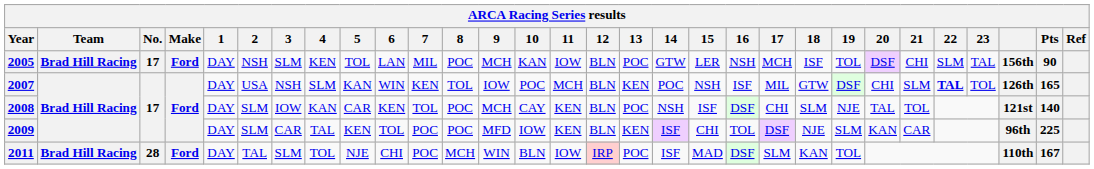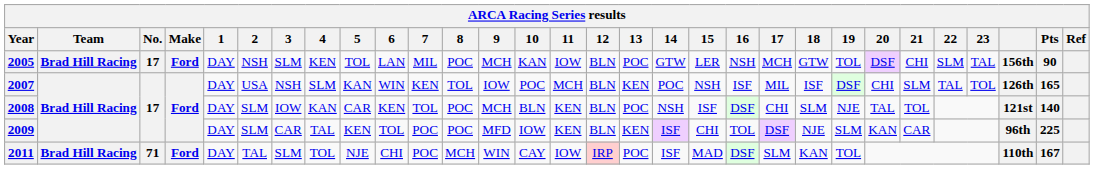2005 | 18: ISF -> GTW
2007 | 18: GTW -> ISF
2007 | 22: bold -> normal
2008 | 10: CAY -> BLN
2011 | No.: 28 -> 71
2011 | 10: BLN -> CAY
